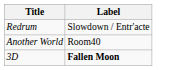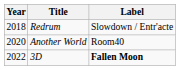+ column: Year | 2018 | 2020 | 2022
